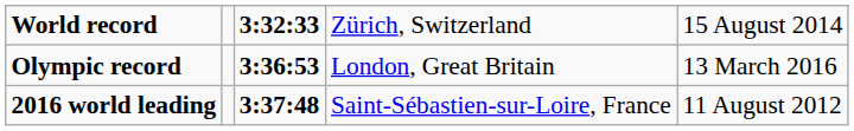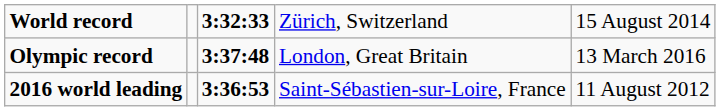Olympic record | column 3: 3:36:53 -> 3:37:48
2016 world leading | column 3: 3:37:48 -> 3:36:53
